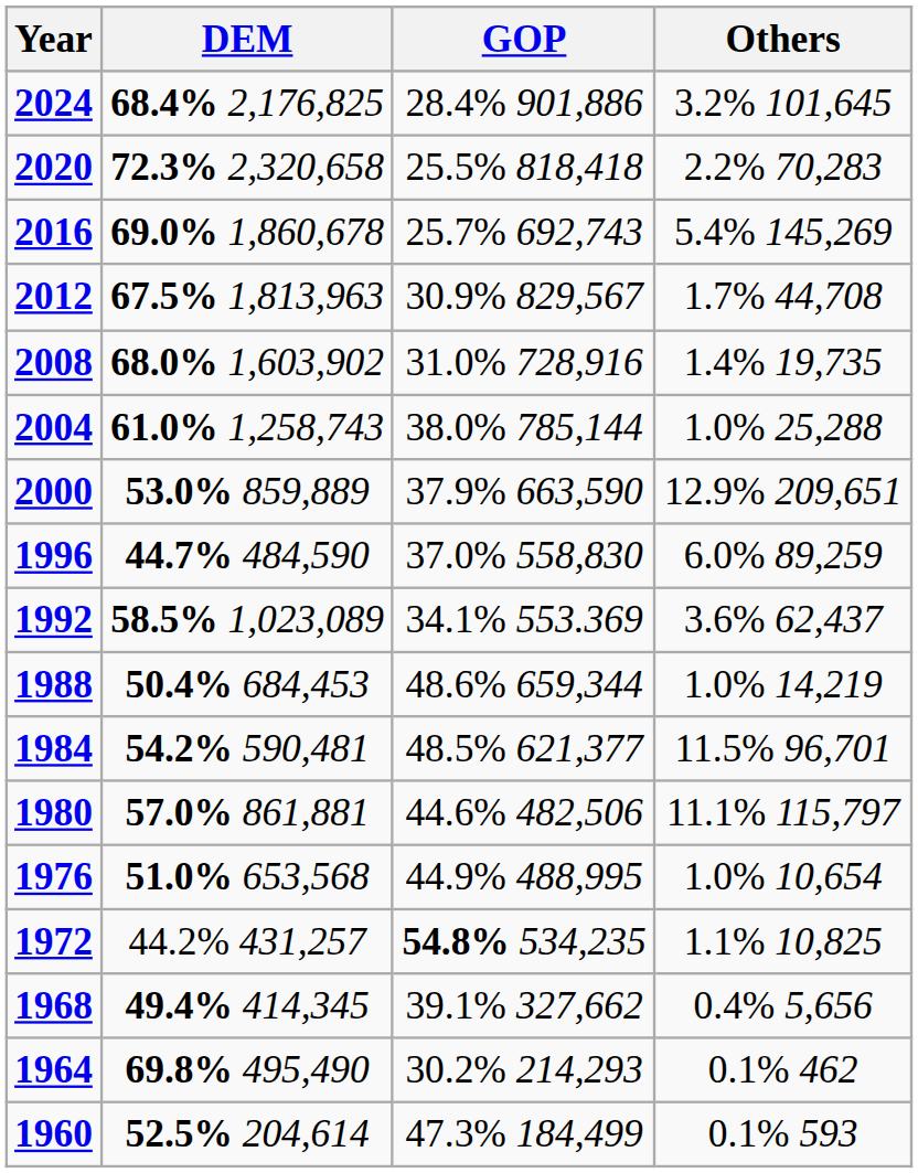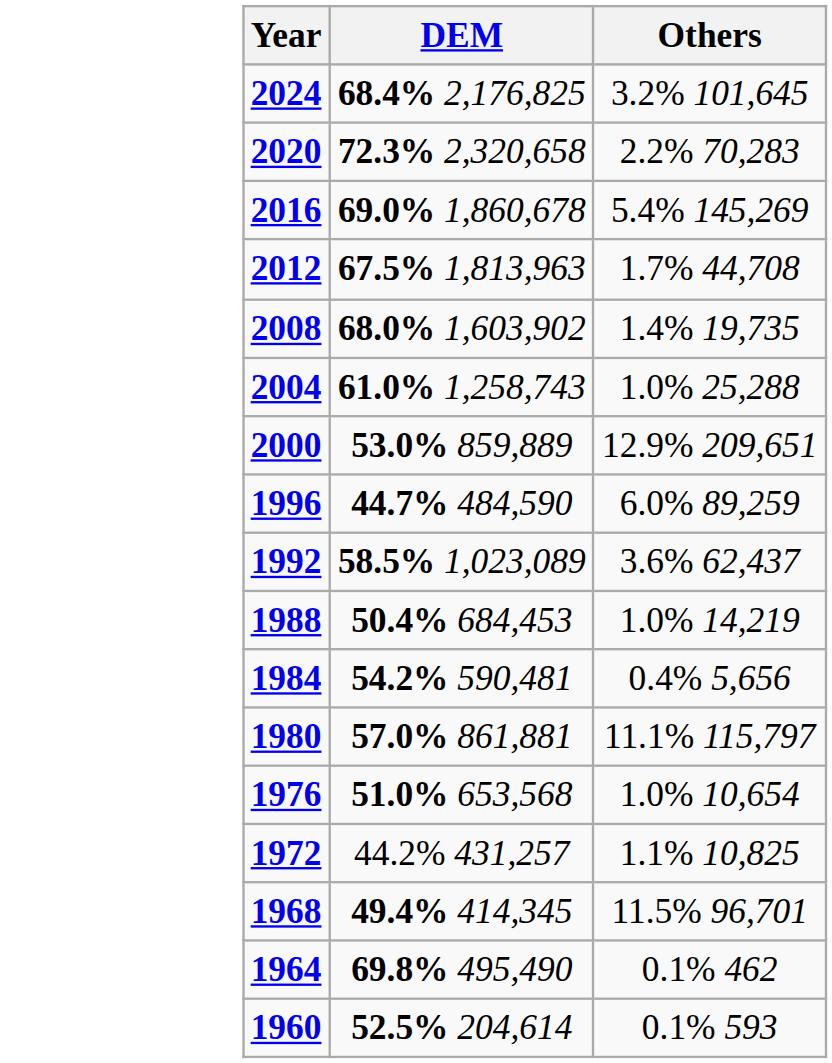- column: GOP | 28.4% 901,886 | 25.5% 818,418 | 25.7% 692,743 | 30.9% 829,567 | 31.0% 728,916 | 38.0% 785,144 | 37.9% 663,590 | 37.0% 558,830 | 34.1% 553.369 | 48.6% 659,344 | 48.5% 621,377 | 44.6% 482,506 | 44.9% 488,995 | 54.8% 534,235 | 39.1% 327,662 | 30.2% 214,293 | 47.3% 184,499
1984 | Others: 11.5% 96,701 -> 0.4% 5,656
1968 | Others: 0.4% 5,656 -> 11.5% 96,701
